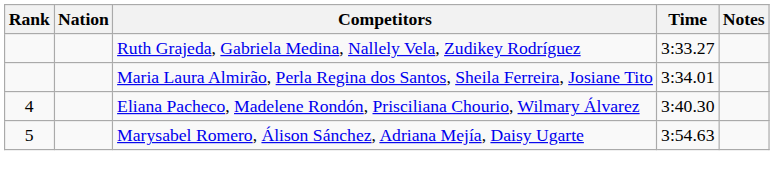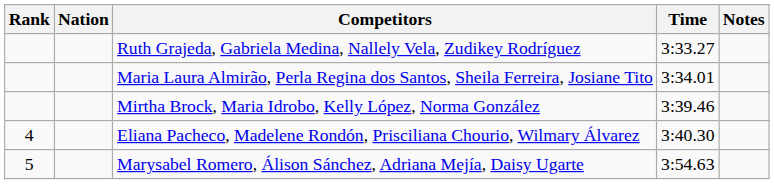+ row: Mirtha Brock, Maria Idrobo, Kelly López, Norma González | 3:39.46
